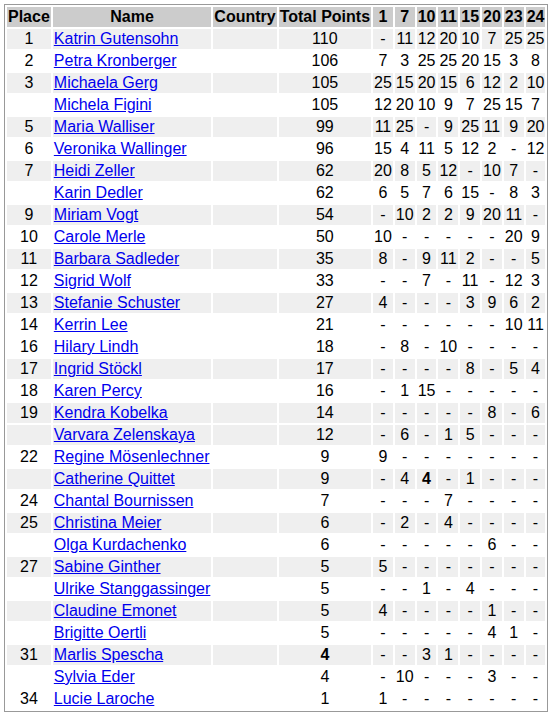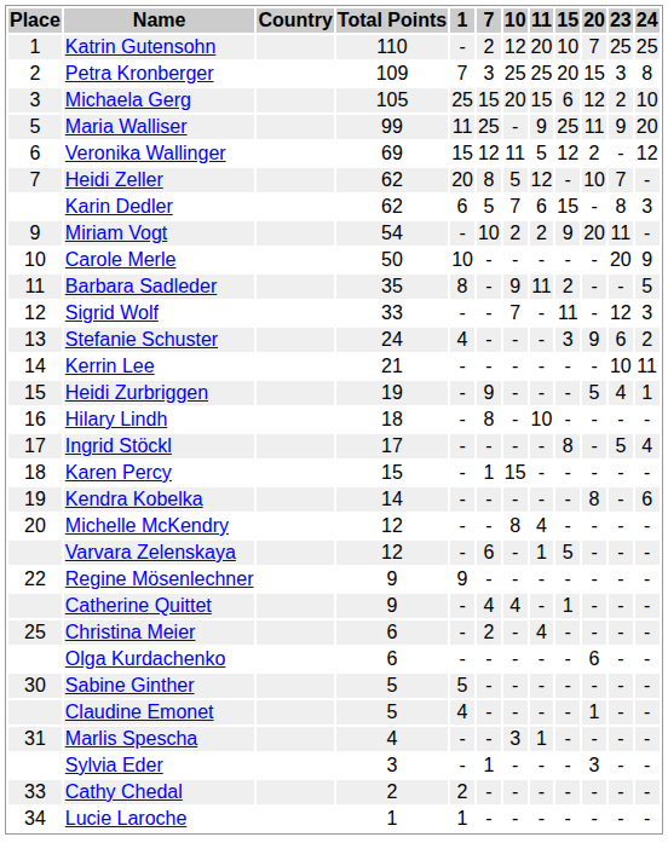Katrin Gutensohn | 7: 11 -> 2
Petra Kronberger | Total Points: 106 -> 109
- row: Michela Figini | 105 | 12 | 20 | 10 | 9 | 7 | 25 | 15 | 7
Veronika Wallinger | Total Points: 96 -> 69
Veronika Wallinger | 7: 4 -> 12
Stefanie Schuster | Total Points: 27 -> 24
+ row: 15 | Heidi Zurbriggen | 19 | - | 9 | - | - | - | 5 | 4 | 1
Karen Percy | Total Points: 16 -> 15
+ row: 20 | Michelle McKendry | 12 | - | - | 8 | 4 | - | - | - | -
Catherine Quittet | 10: bold -> normal
- row: 24 | Chantal Bournissen | 7 | - | - | - | 7 | - | - | - | -
Sabine Ginther | Place: 27 -> 30
- row: Ulrike Stanggassinger | 5 | - | - | 1 | - | 4 | - | - | -
- row: Brigitte Oertli | 5 | - | - | - | - | - | 4 | 1 | -
Marlis Spescha | Total Points: bold -> normal
Sylvia Eder | Total Points: 4 -> 3
Sylvia Eder | 7: 10 -> 1
+ row: 33 | Cathy Chedal | 2 | 2 | - | - | - | - | - | - | -
